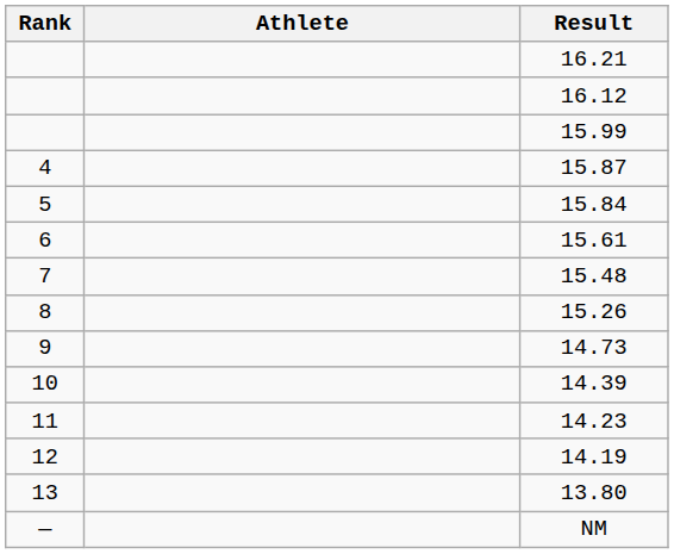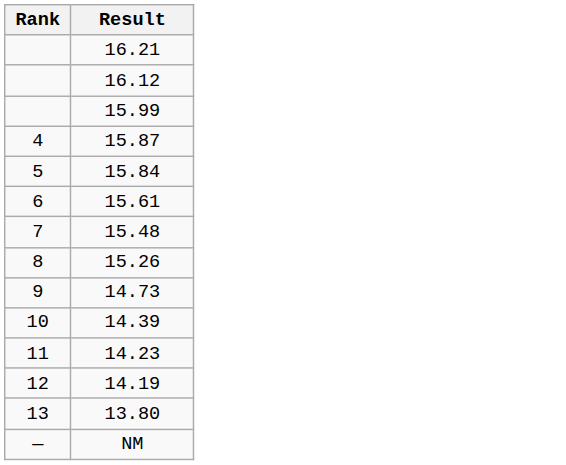- column: Athlete
